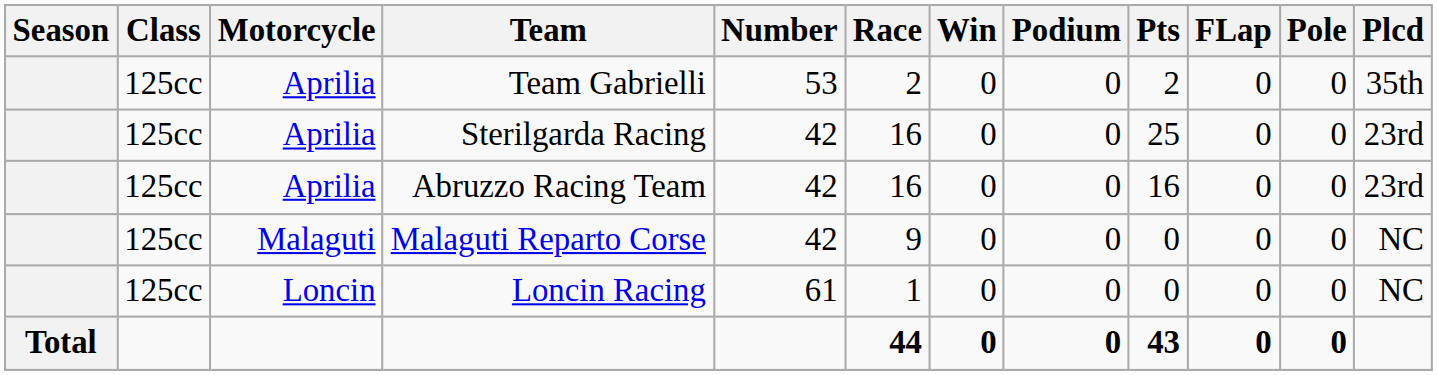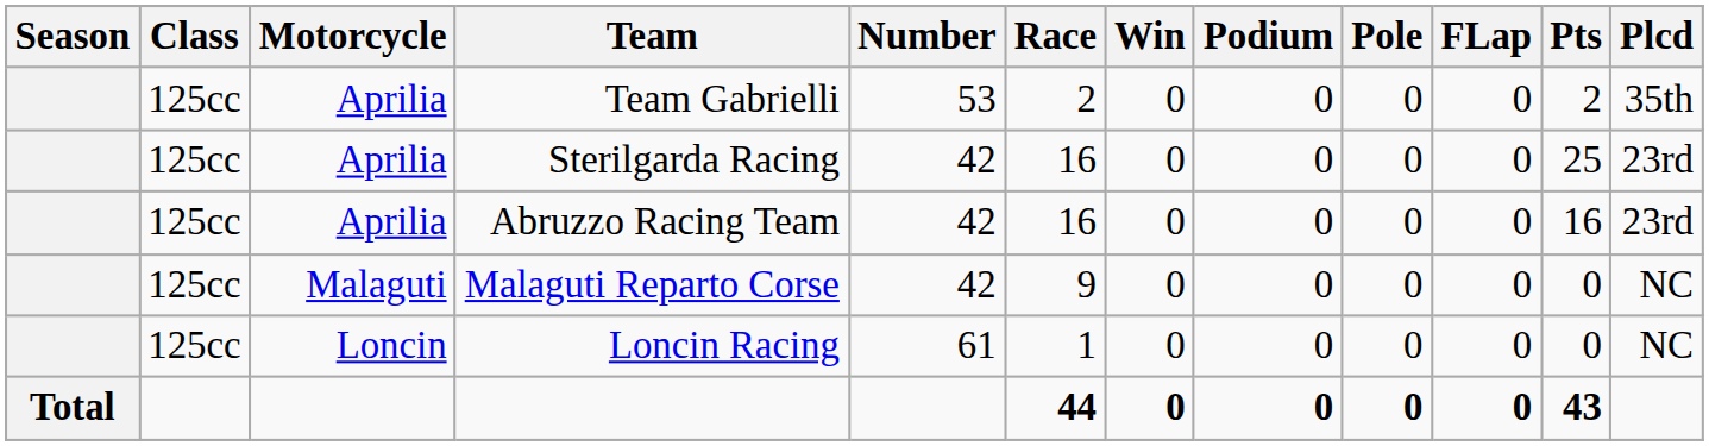columns swapped: Pole <-> Pts
